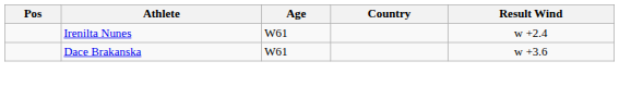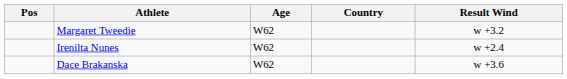+ row: Margaret Tweedie | W62 | w +3.2
Irenilta Nunes | Age: W61 -> W62
Dace Brakanska | Age: W61 -> W62
